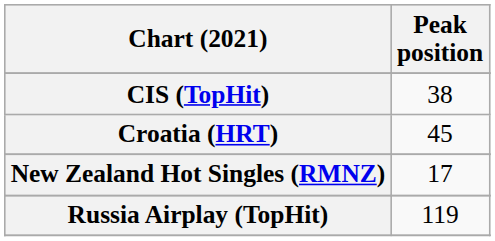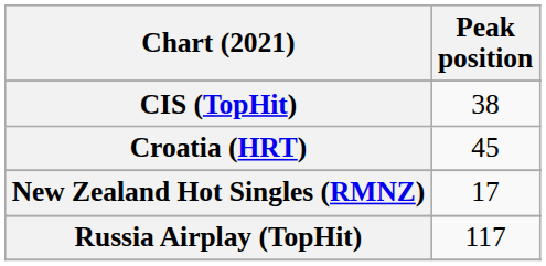Russia Airplay (TopHit) | Peak position: 119 -> 117
